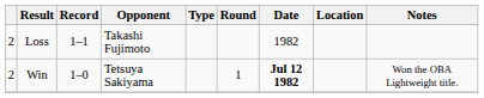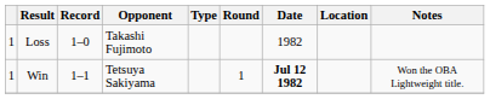Loss | column 1: 2 -> 1
Loss | Record: 1–1 -> 1–0
Win | column 1: 2 -> 1
Win | Record: 1–0 -> 1–1
